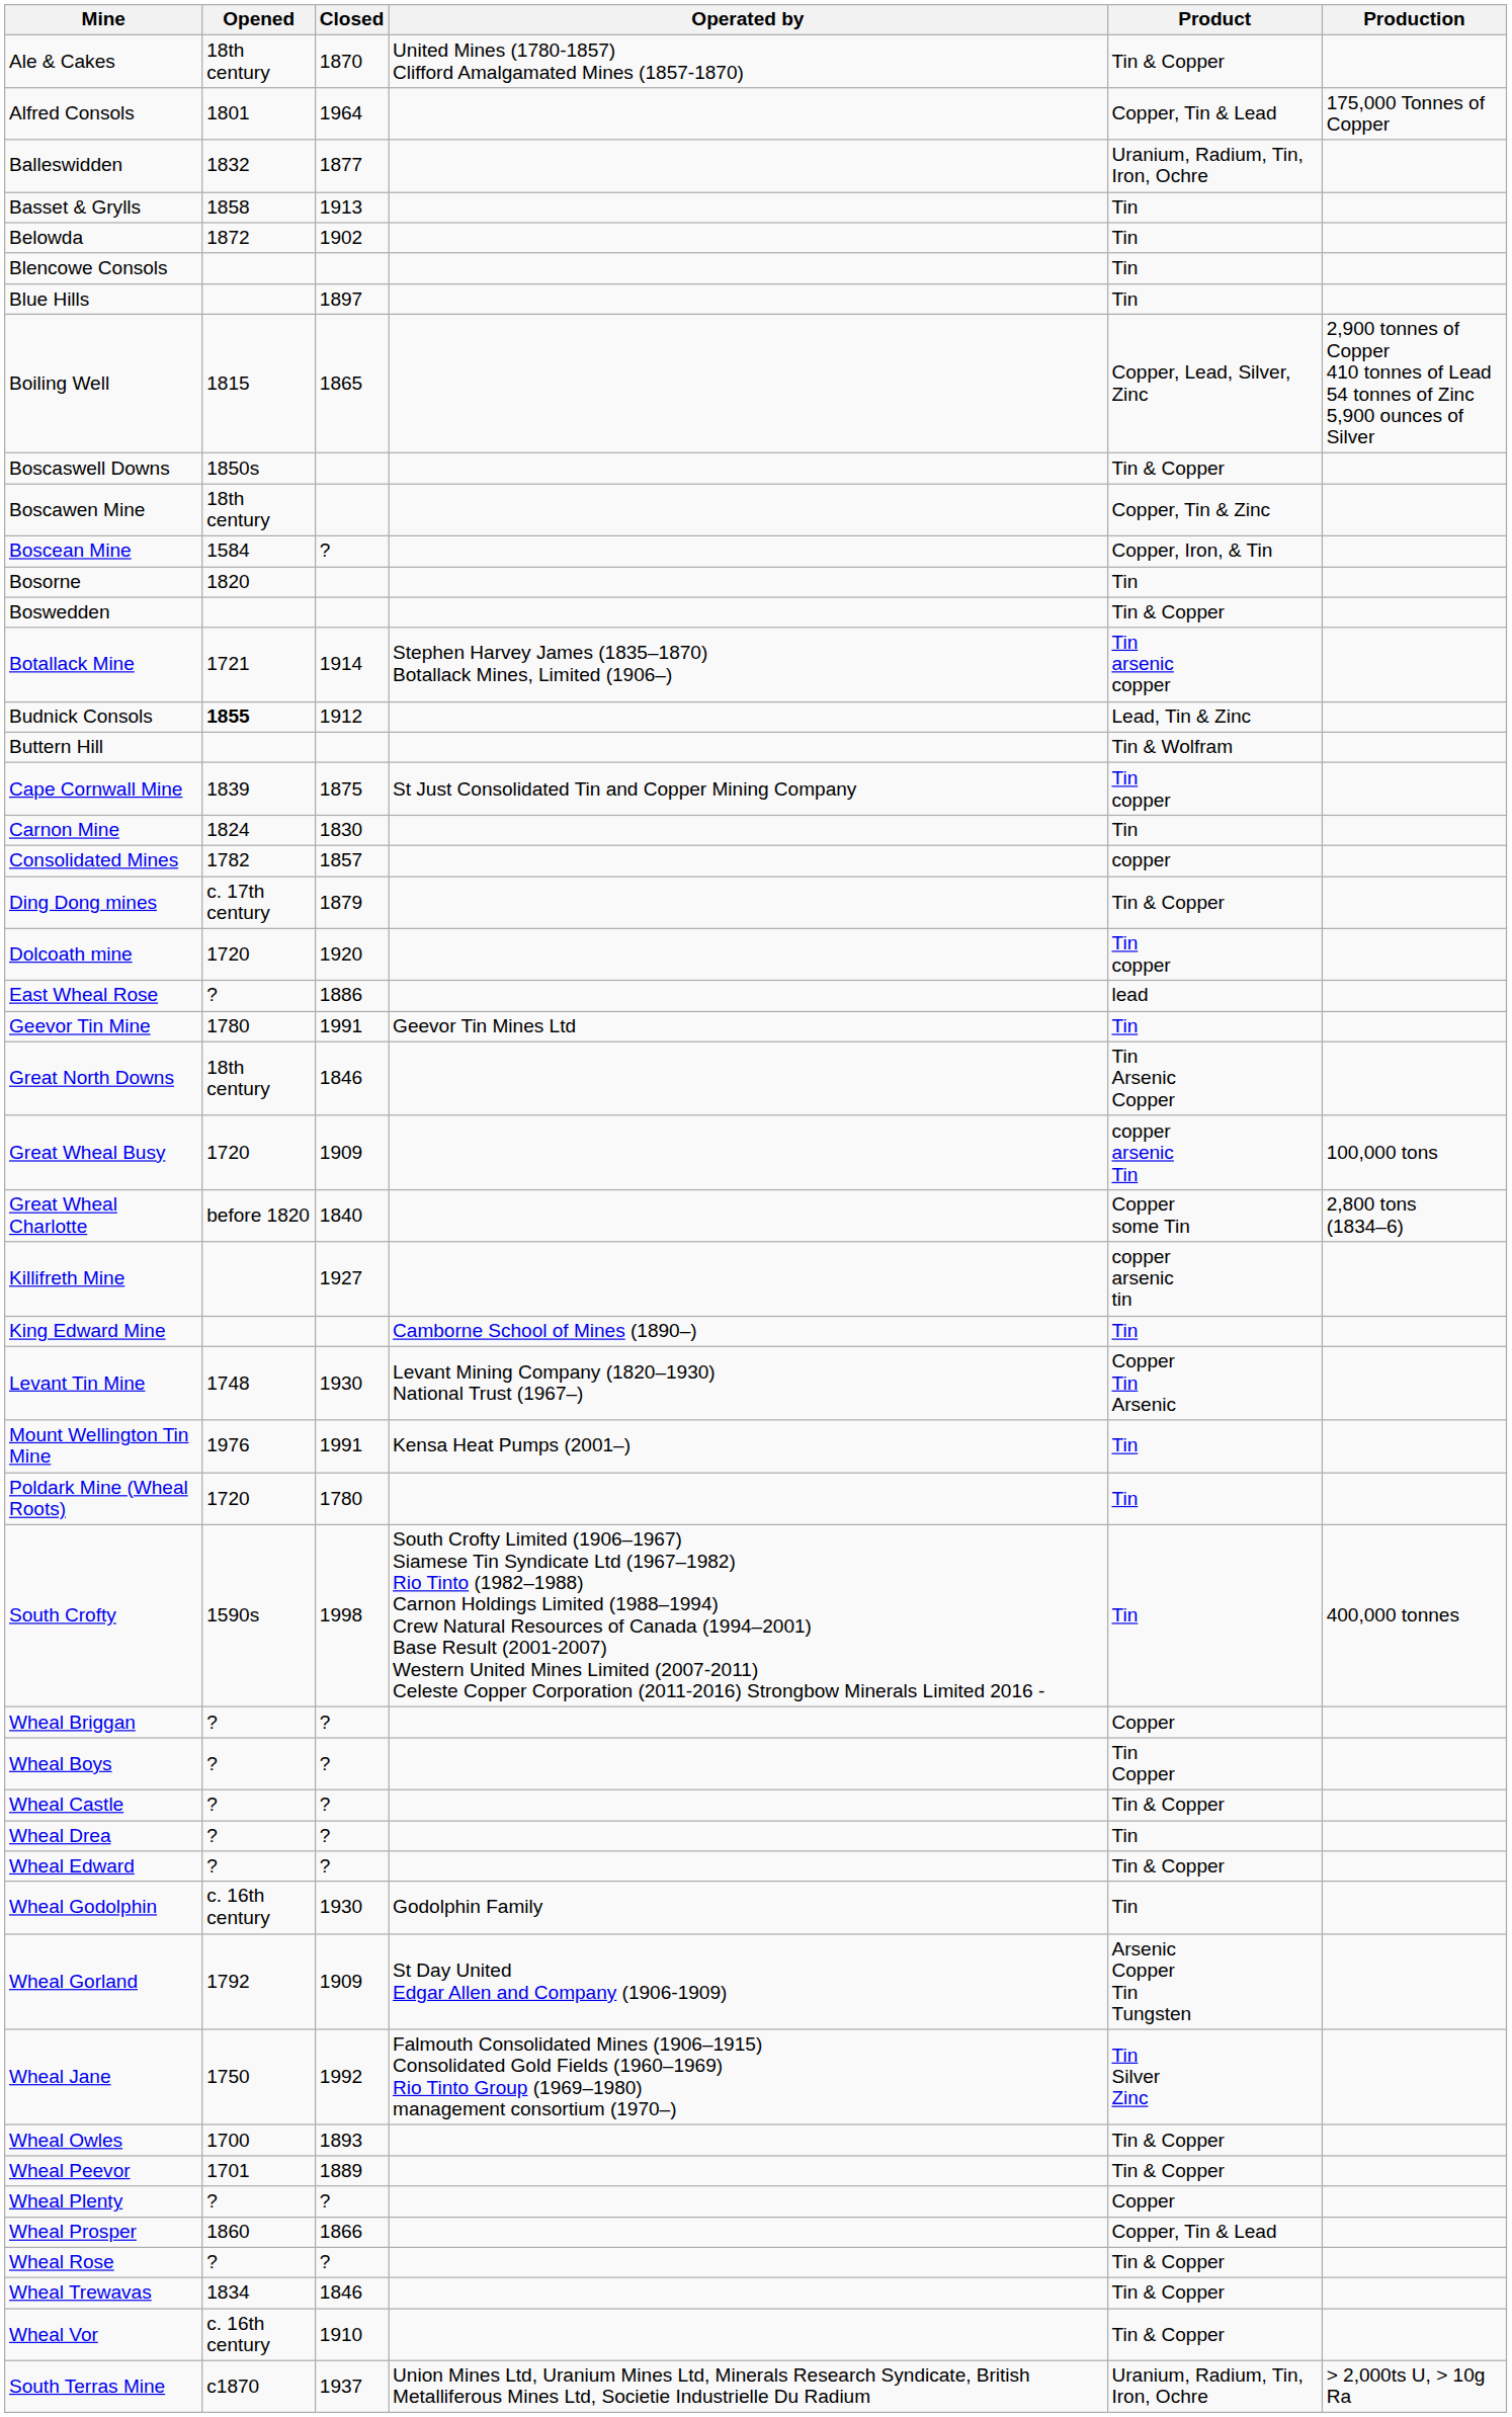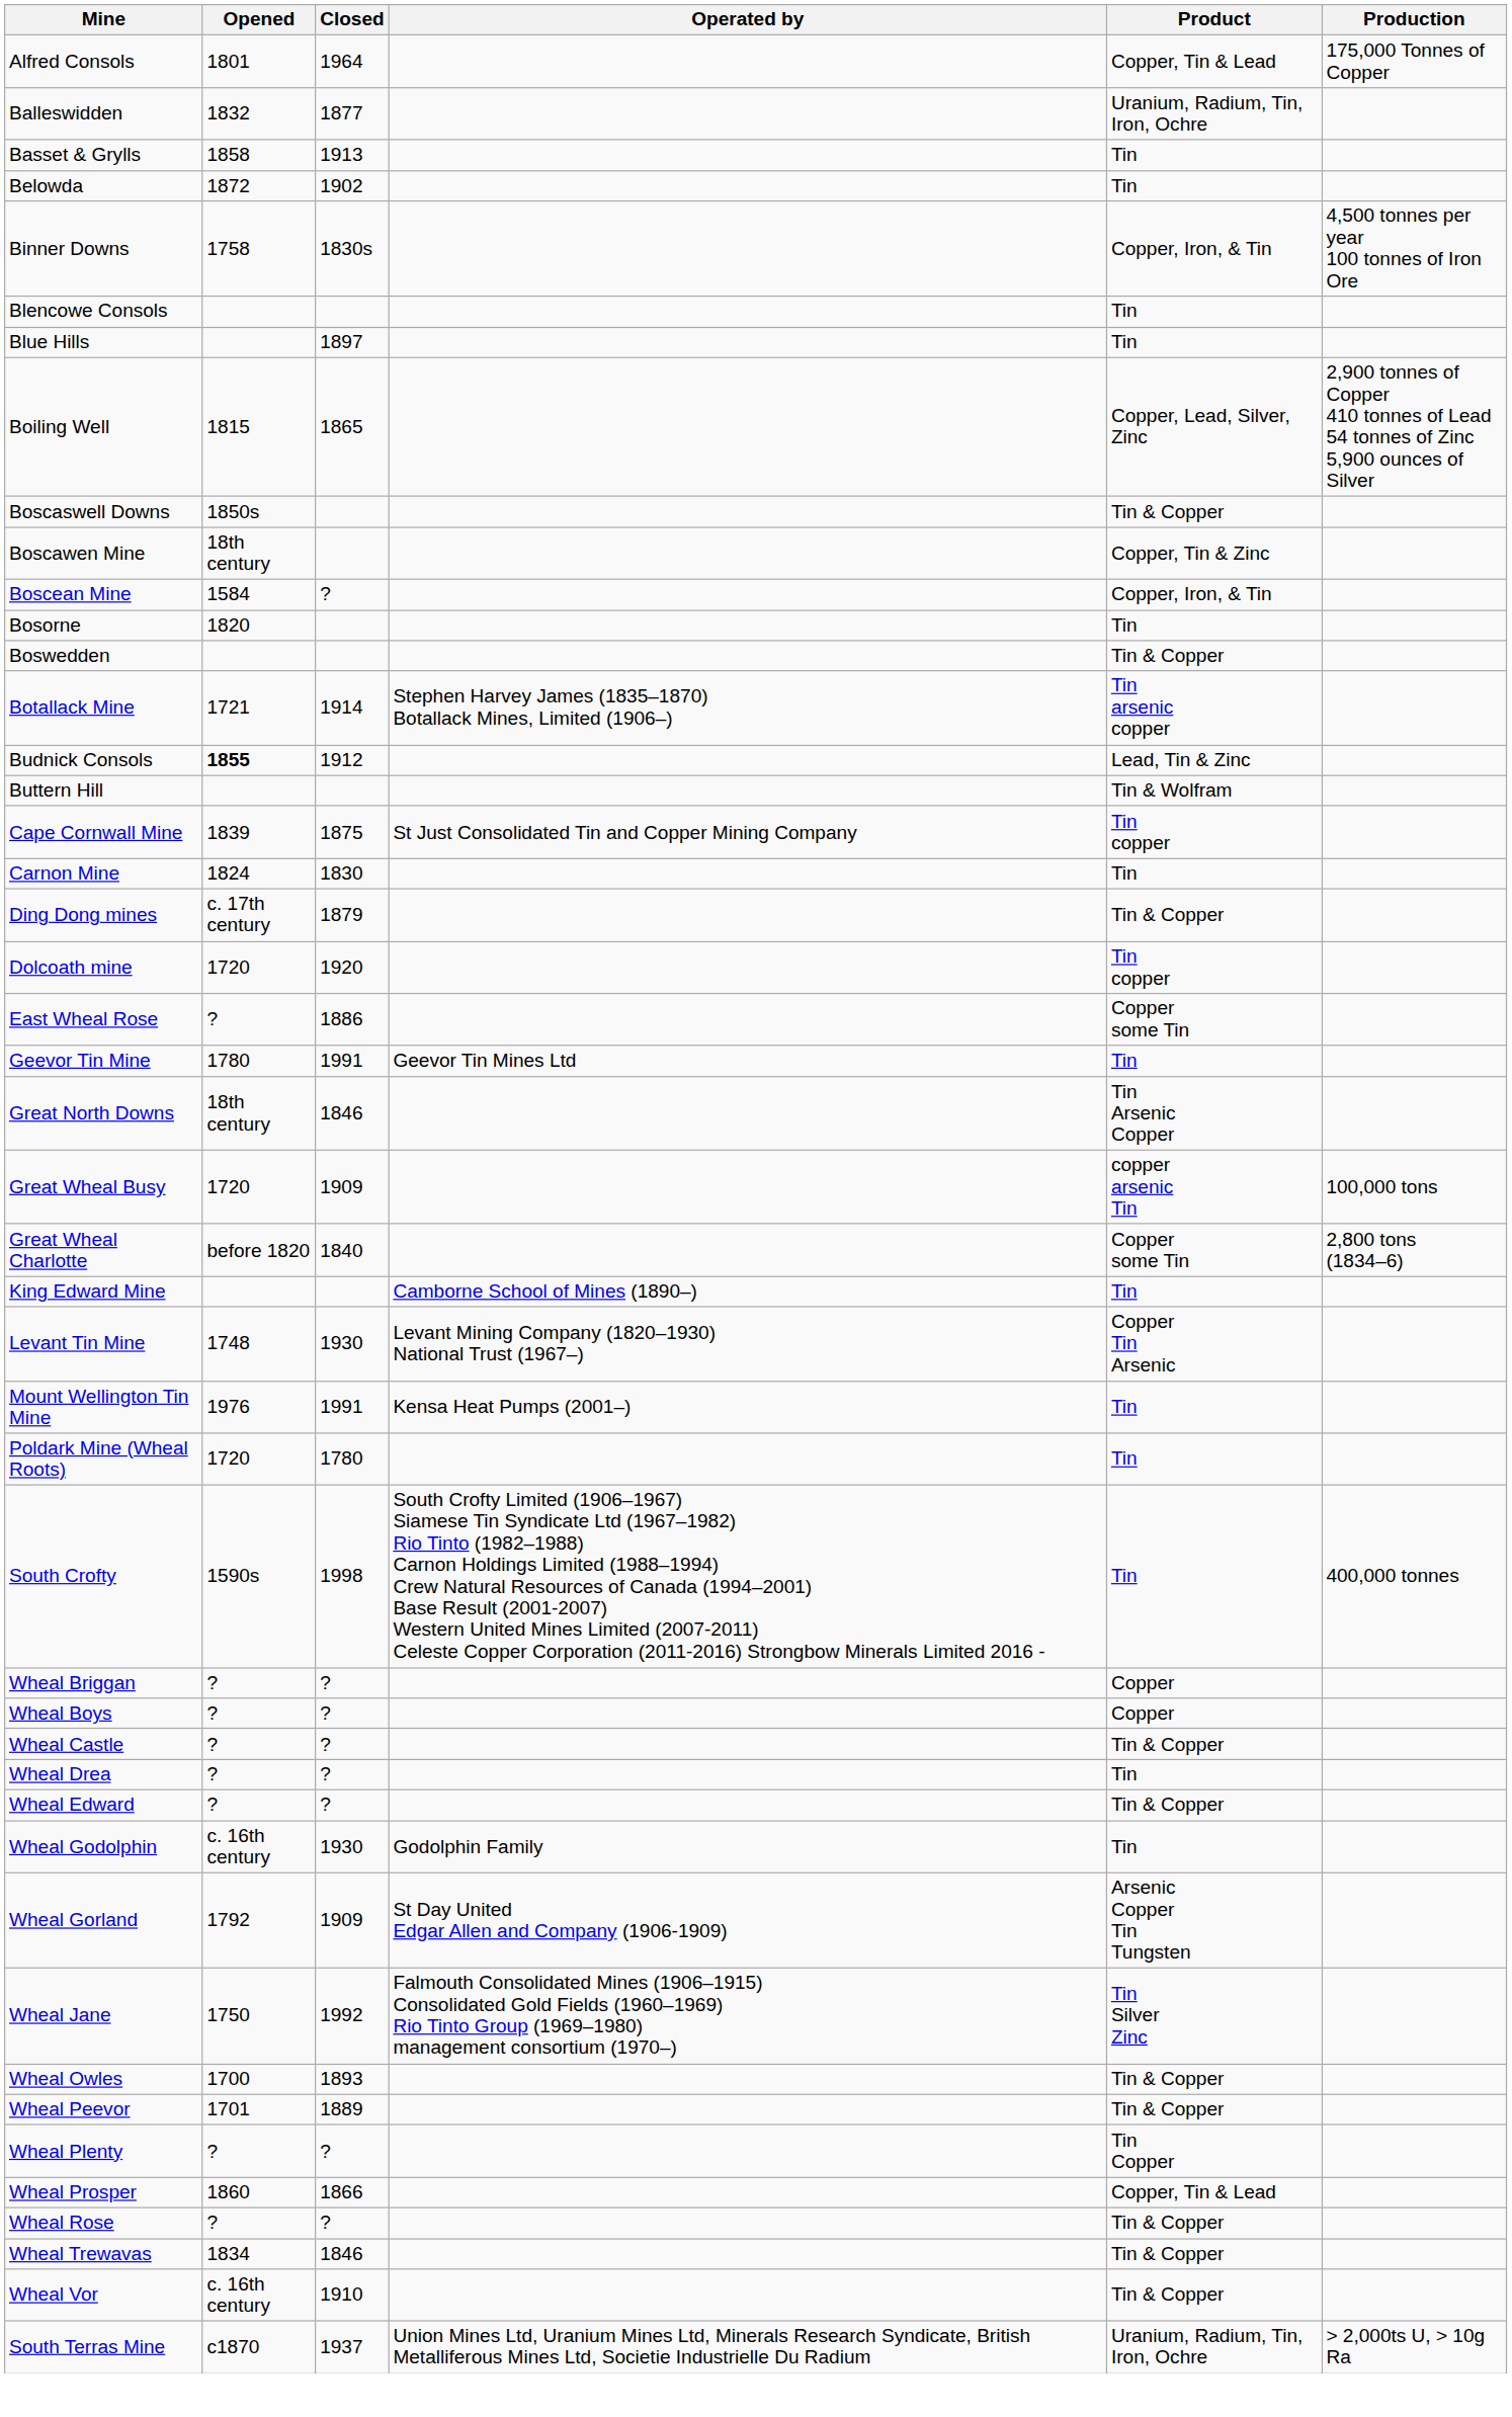- row: Ale & Cakes | 18th century | 1870 | United Mines (1780-1857) Clifford Amalgamated Mines (1857-1870) | Tin & Copper
+ row: Binner Downs | 1758 | 1830s | Copper, Iron, & Tin | 4,500 tonnes per year 100 tonnes of Iron Ore
- row: Consolidated Mines | 1782 | 1857 | copper
East Wheal Rose | Product: lead -> Copper some Tin
- row: Killifreth Mine | 1927 | copper arsenic tin
Wheal Boys | Product: Tin Copper -> Copper
Wheal Plenty | Product: Copper -> Tin Copper
